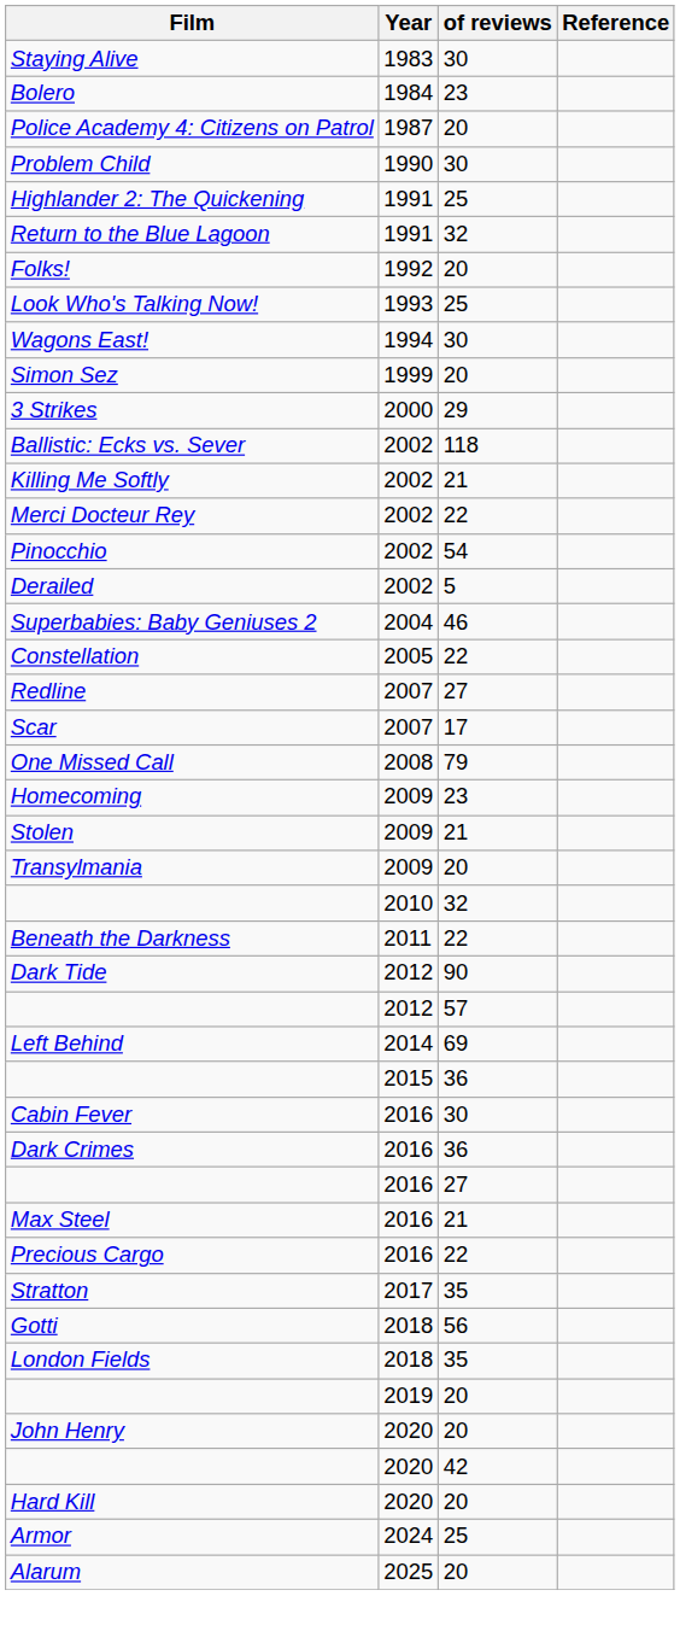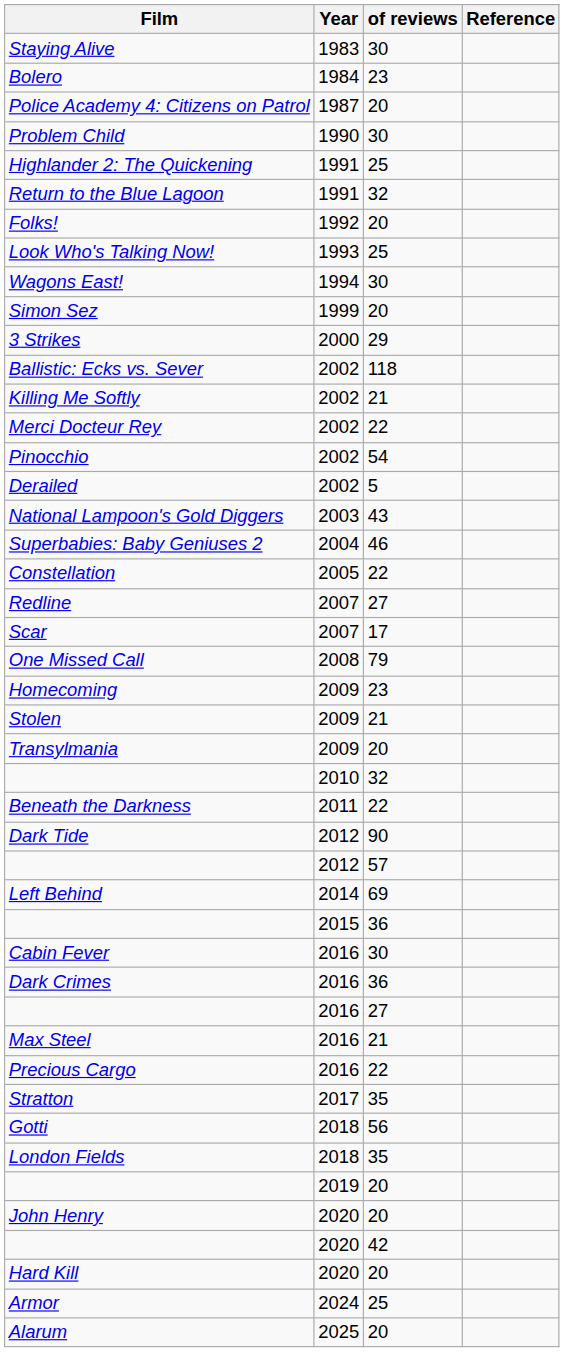+ row: National Lampoon's Gold Diggers | 2003 | 43
